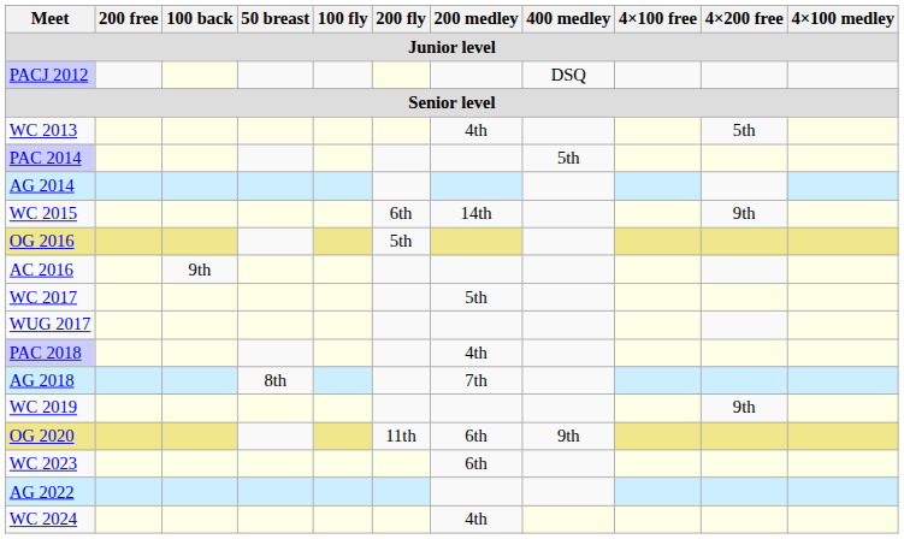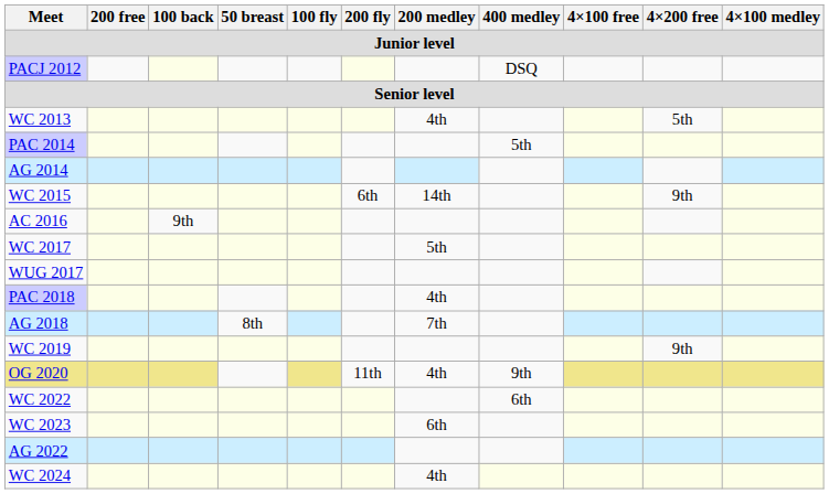- row: OG 2016 | 5th
OG 2020 | 200 medley: 6th -> 4th
+ row: WC 2022 | 6th
